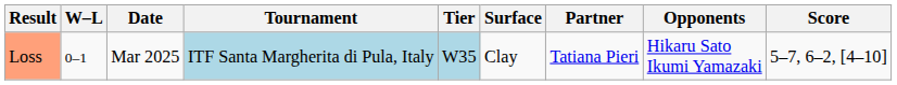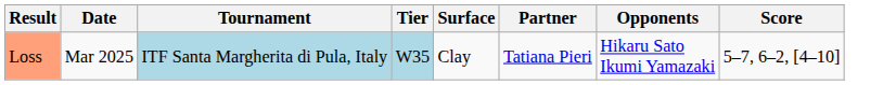- column: W–L | 0–1
